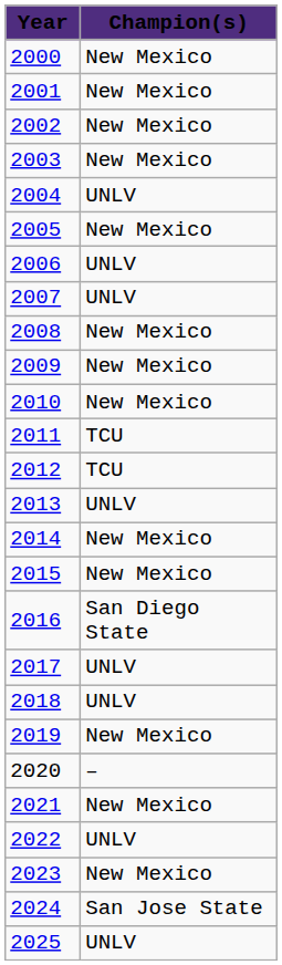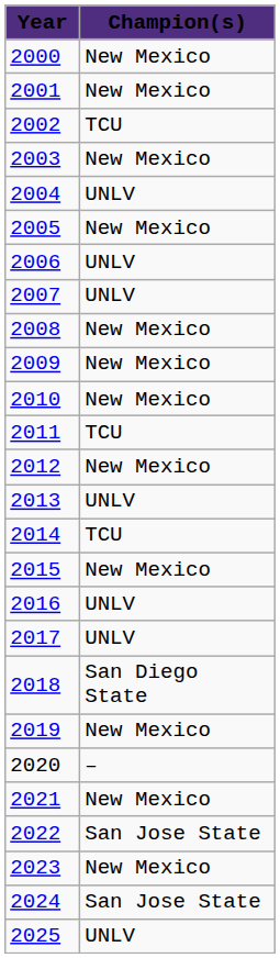2002 | Champion(s): New Mexico -> TCU
2012 | Champion(s): TCU -> New Mexico
2014 | Champion(s): New Mexico -> TCU
2016 | Champion(s): San Diego State -> UNLV
2018 | Champion(s): UNLV -> San Diego State
2022 | Champion(s): UNLV -> San Jose State
